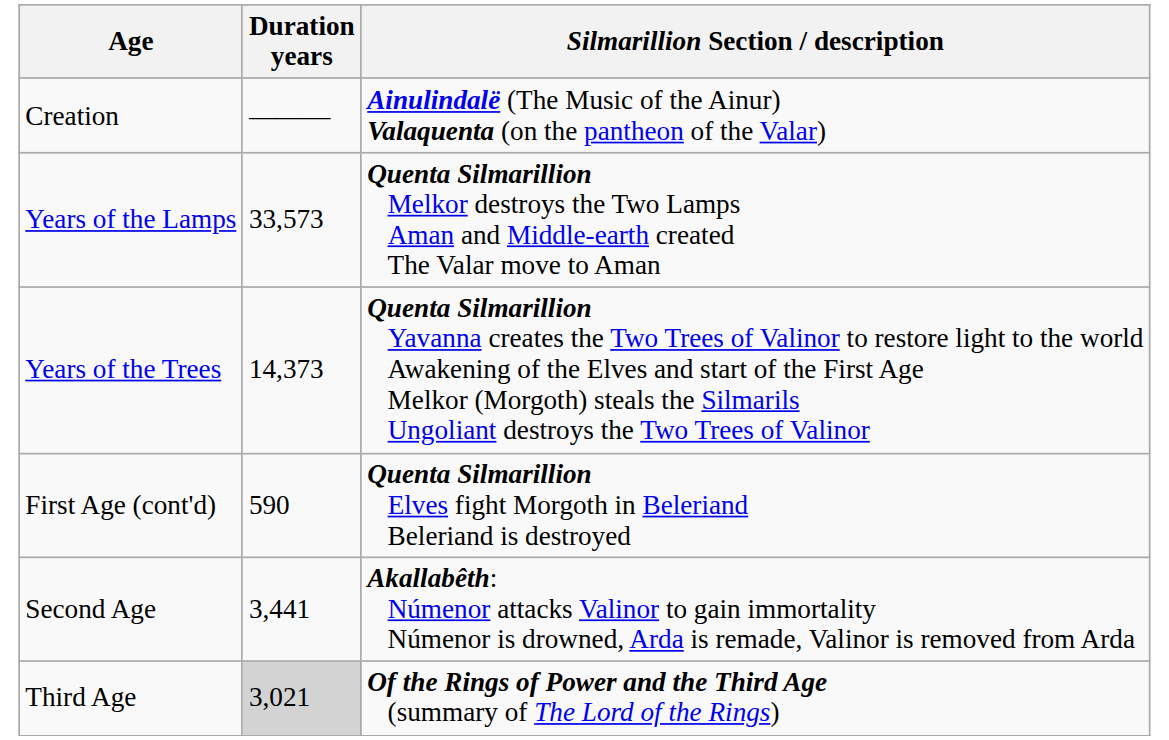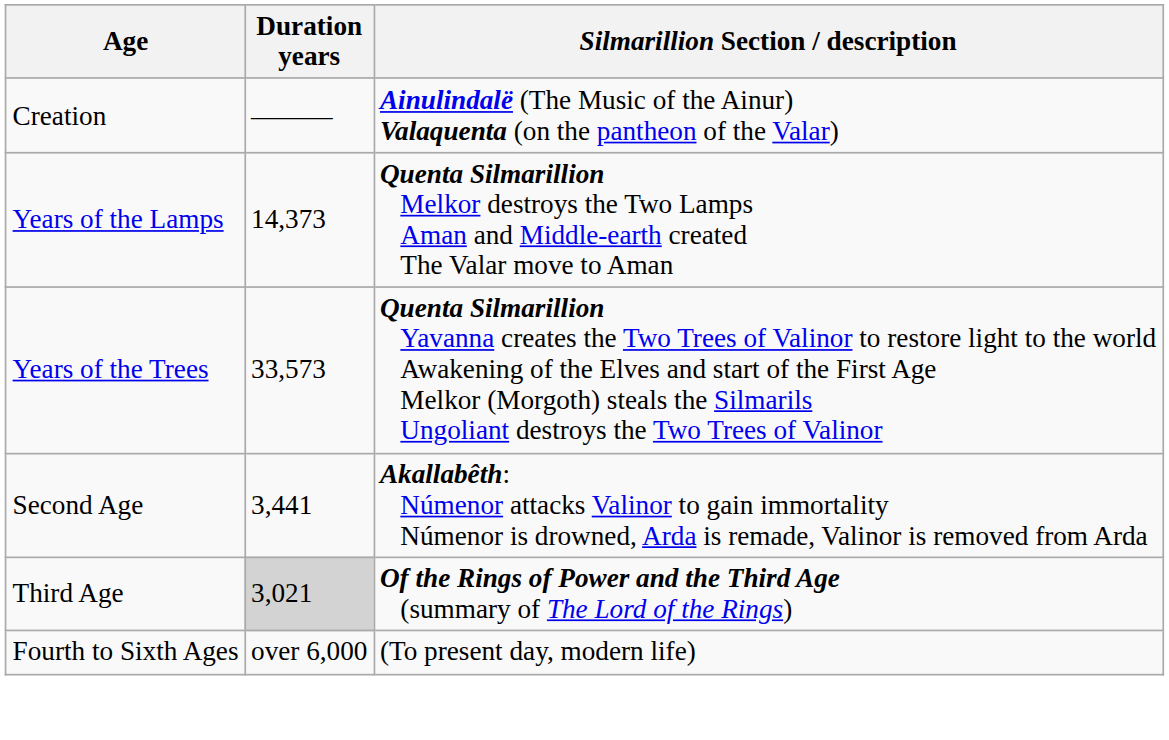Years of the Lamps | Duration years: 33,573 -> 14,373
Years of the Trees | Duration years: 14,373 -> 33,573
- row: First Age (cont'd) | 590 | Quenta Silmarillion Elves fight Morgoth in Beleriand Beleriand is destroyed
+ row: Fourth to Sixth Ages | over 6,000 | (To present day, modern life)
